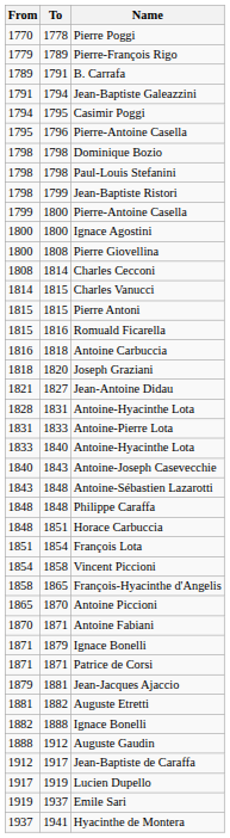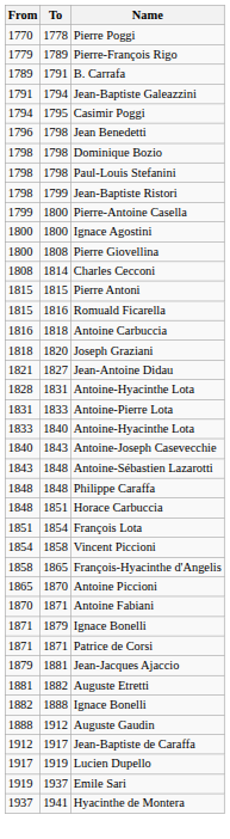- row: 1795 | 1796 | Pierre-Antoine Casella
+ row: 1796 | 1798 | Jean Benedetti
- row: 1814 | 1815 | Charles Vanucci
